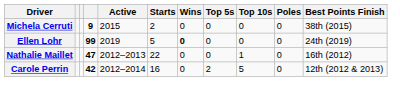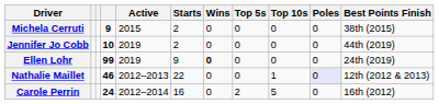+ row: Jennifer Jo Cobb | 10 | 2019 | 2 | 0 | 0 | 0 | 0 | 44th (2019)
Ellen Lohr | Starts: 5 -> 9
Nathalie Maillet | column 4: 47 -> 46
Nathalie Maillet | Poles: no background -> lavender background
Nathalie Maillet | Best Points Finish: 16th (2012) -> 12th (2012 & 2013)
Carole Perrin | column 4: 42 -> 24
Carole Perrin | Best Points Finish: 12th (2012 & 2013) -> 16th (2012)
